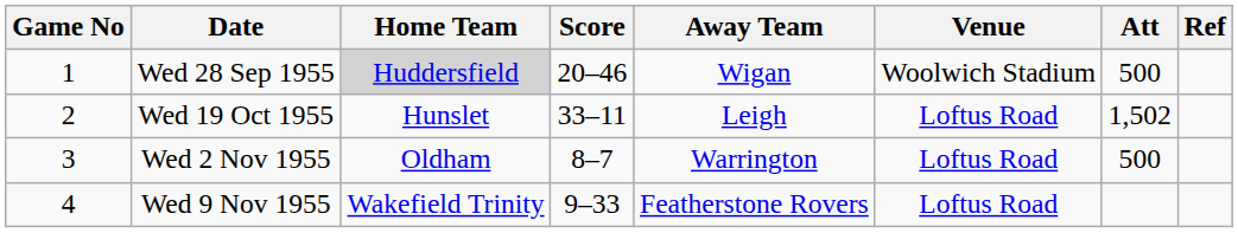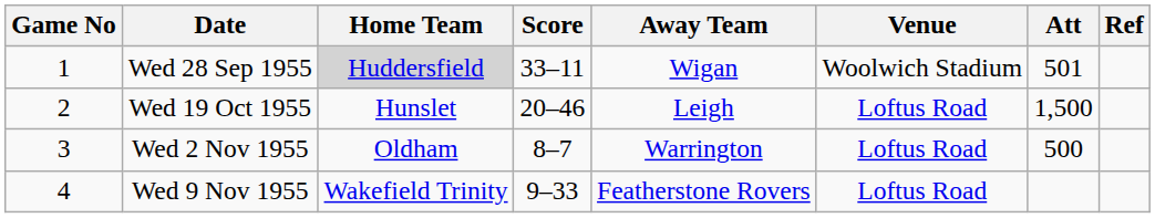Wed 28 Sep 1955 | Score: 20–46 -> 33–11
Wed 28 Sep 1955 | Att: 500 -> 501
Wed 19 Oct 1955 | Score: 33–11 -> 20–46
Wed 19 Oct 1955 | Att: 1,502 -> 1,500
